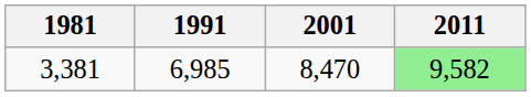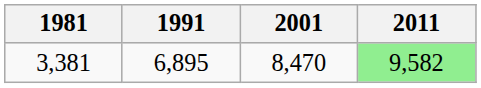3,381 | 1991: 6,985 -> 6,895
